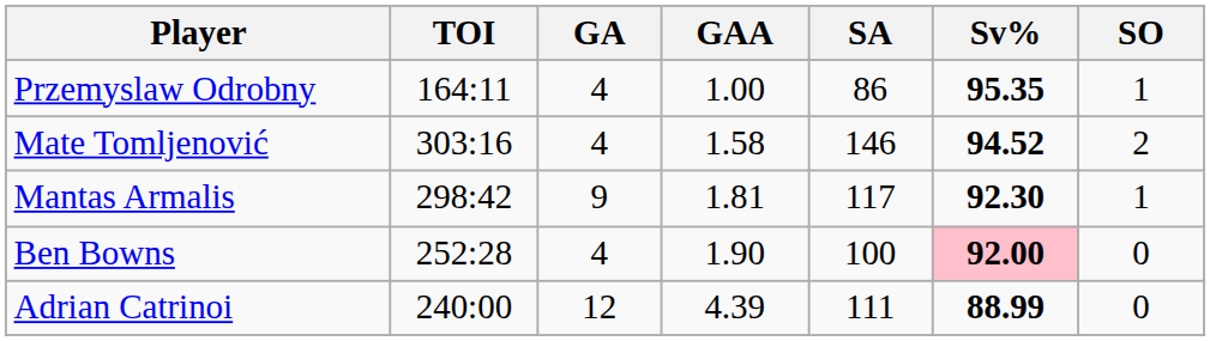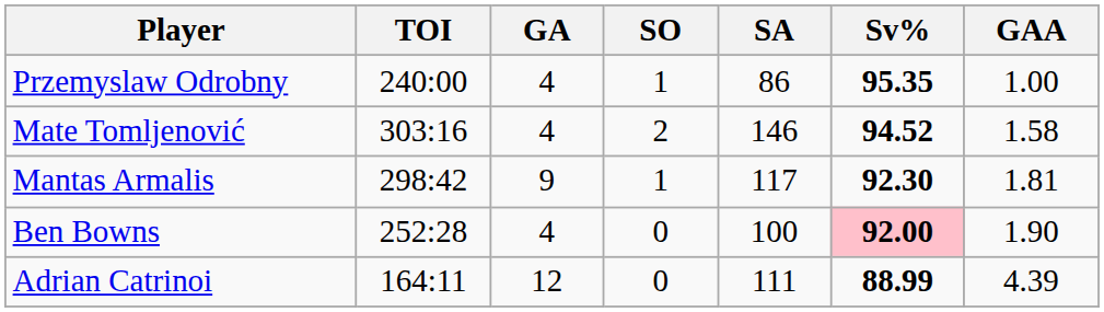columns swapped: GAA <-> SO
Przemyslaw Odrobny | TOI: 164:11 -> 240:00
Adrian Catrinoi | TOI: 240:00 -> 164:11
